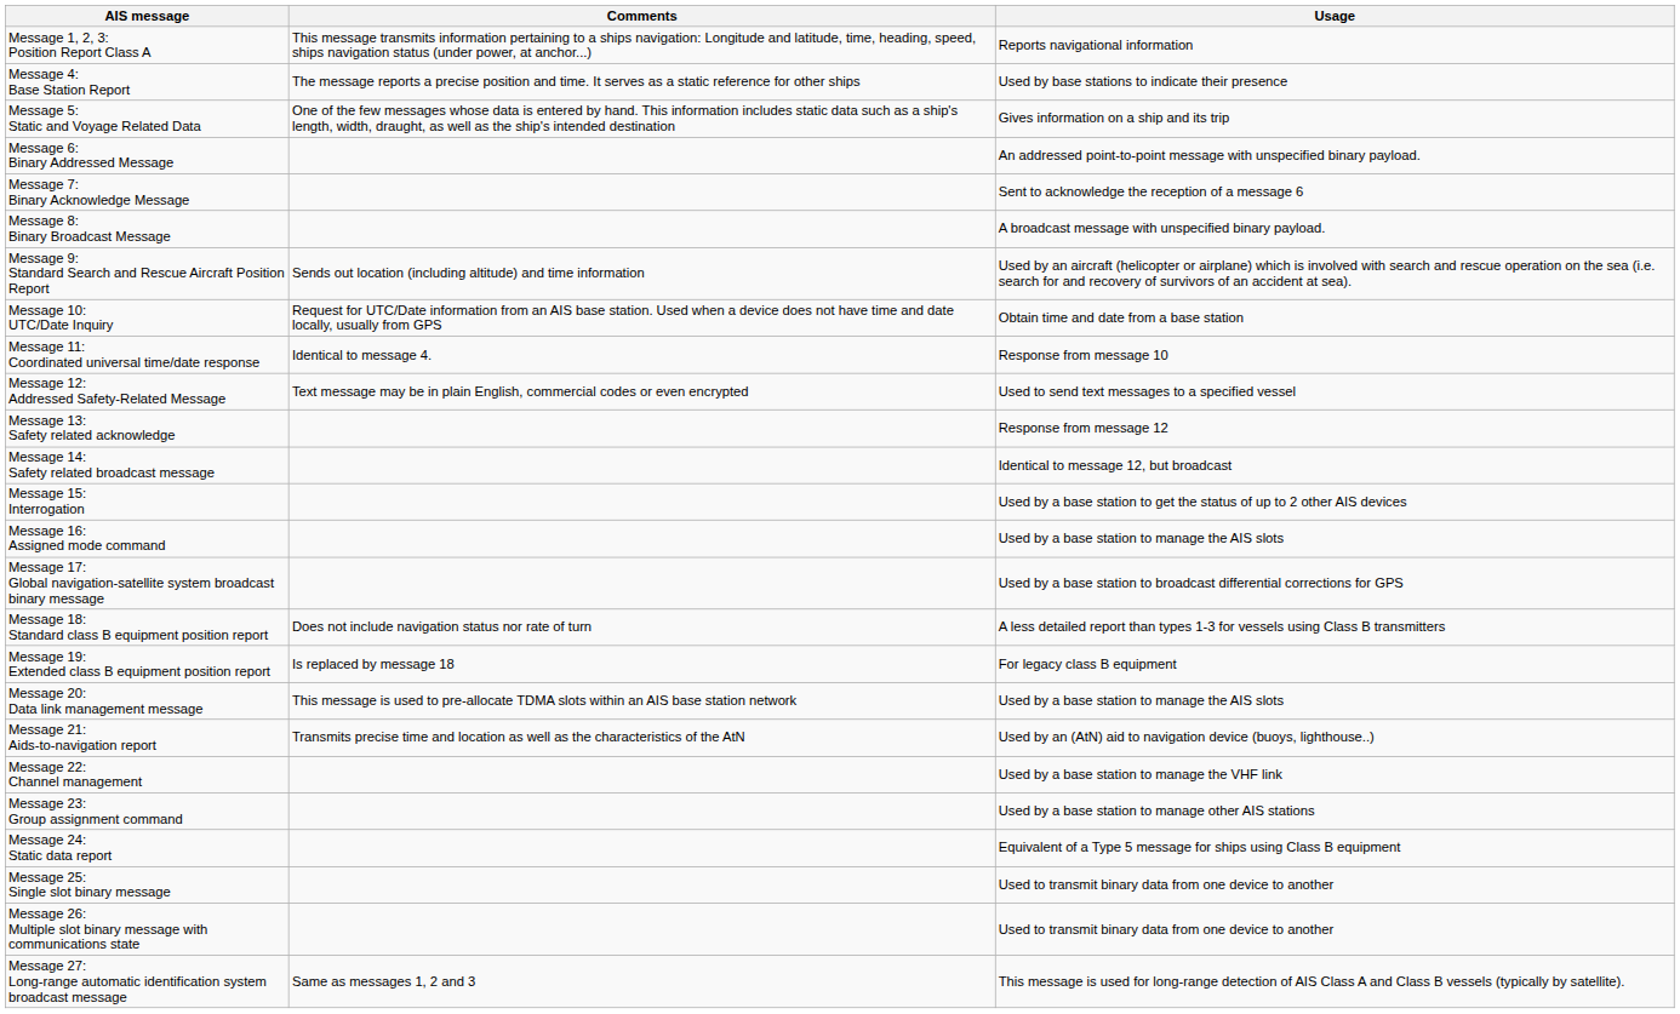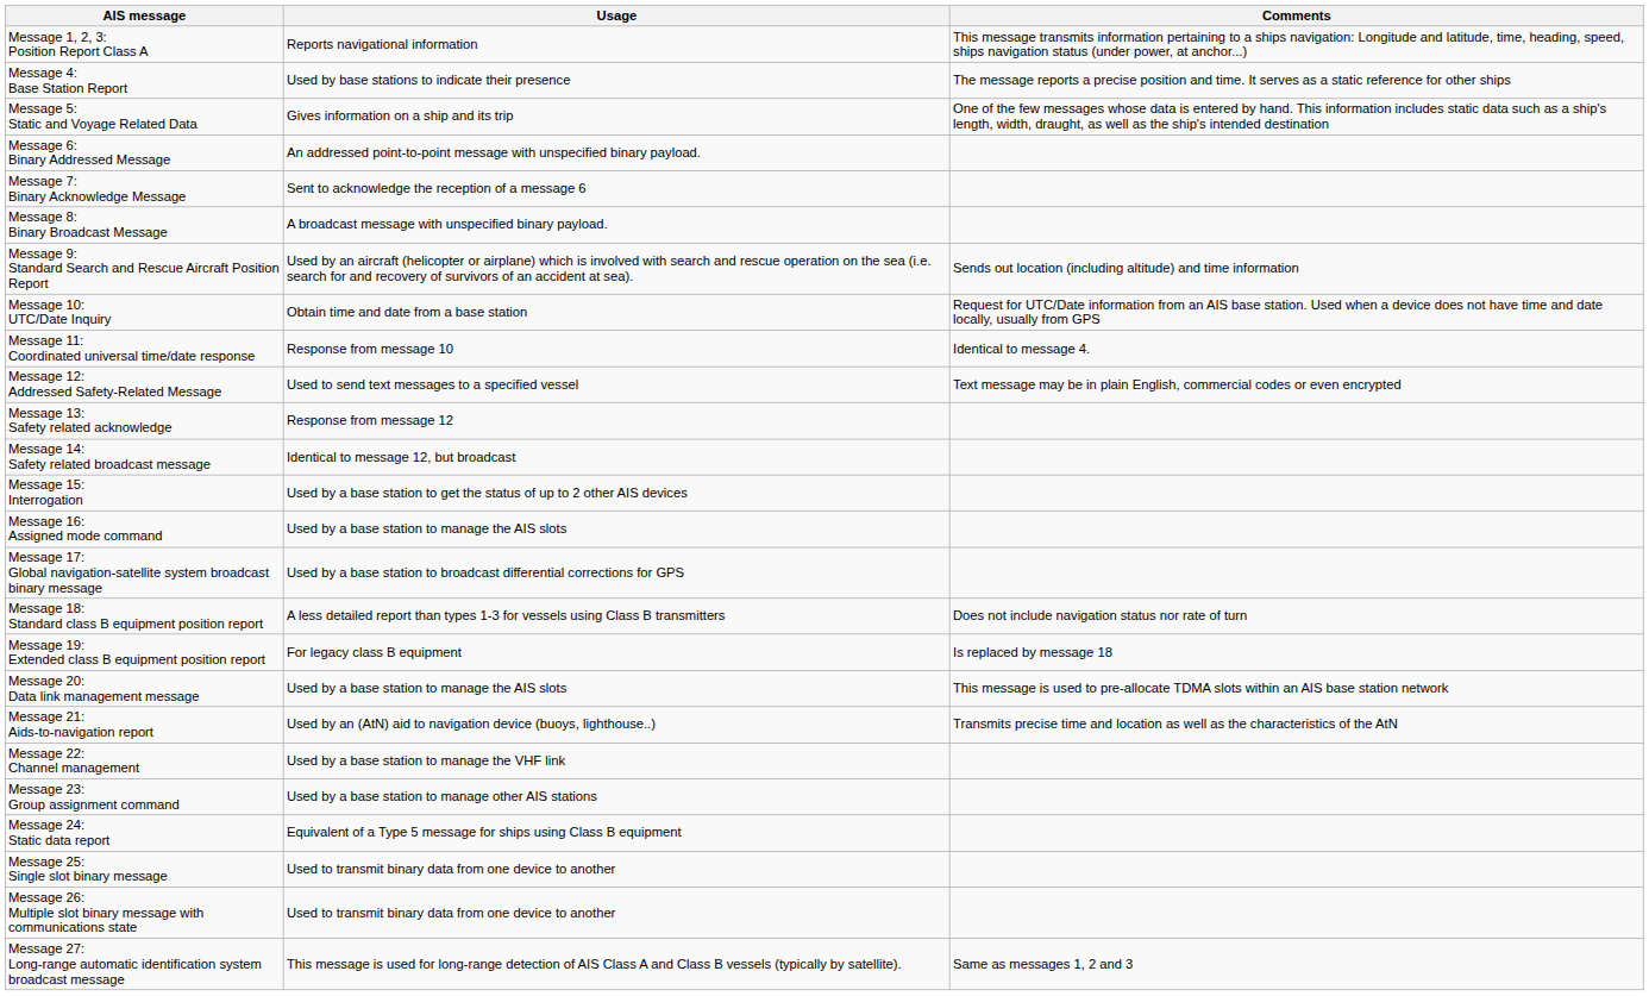columns swapped: Usage <-> Comments
